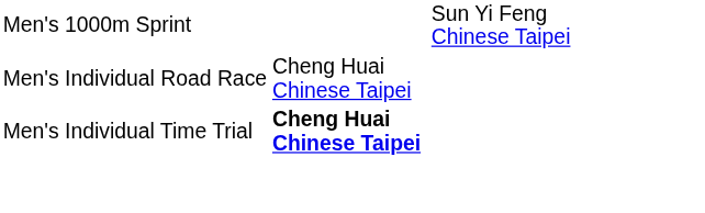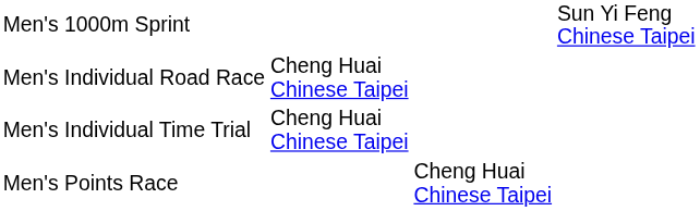Men's Individual Time Trial | column 2: bold -> normal
+ row: Men's Points Race | Cheng Huai Chinese Taipei
